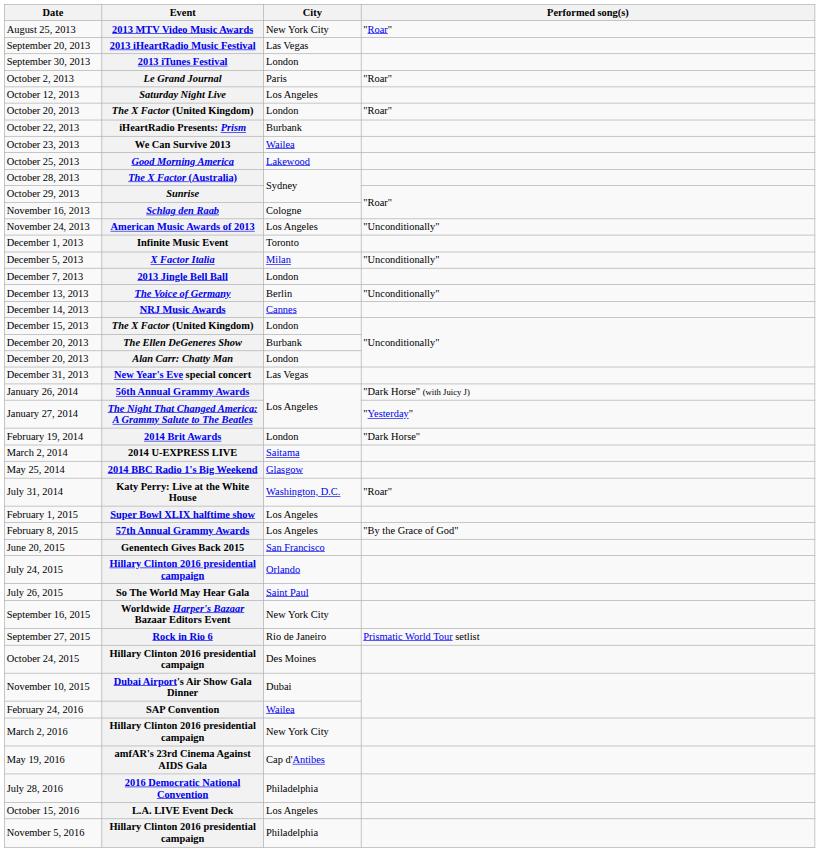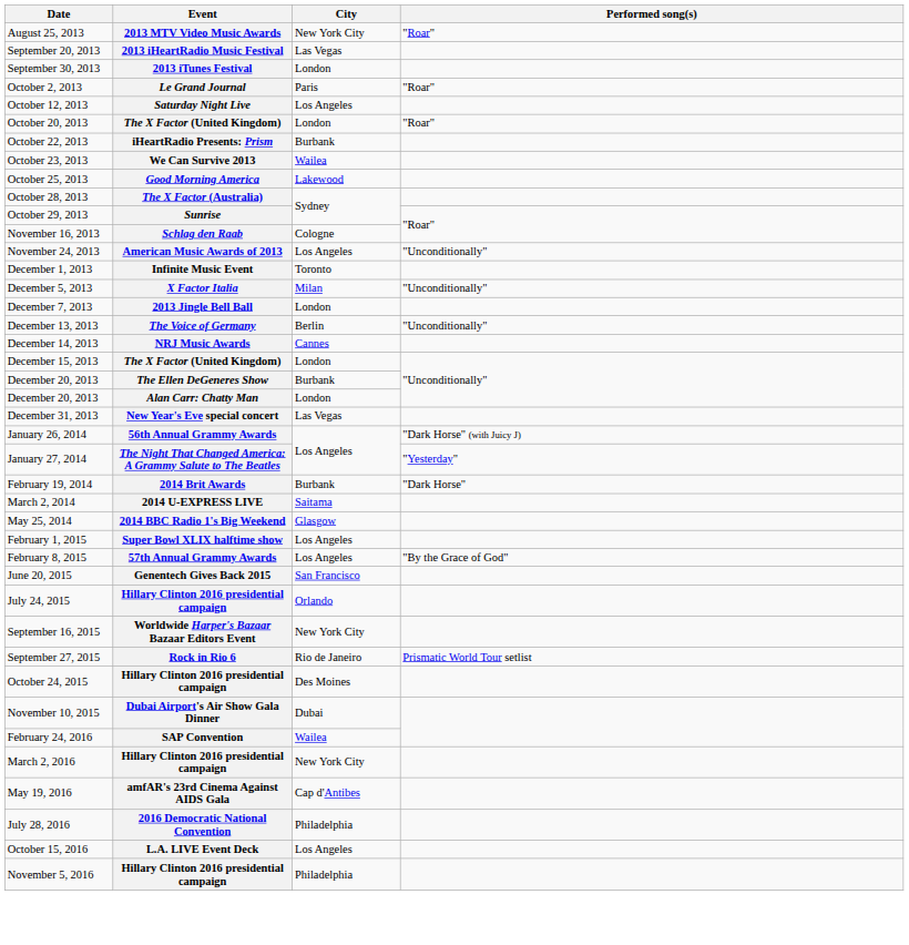February 19, 2014 | City: London -> Burbank
- row: July 31, 2014 | Katy Perry: Live at the White House | Washington, D.C. | "Roar"
- row: July 26, 2015 | So The World May Hear Gala | Saint Paul
